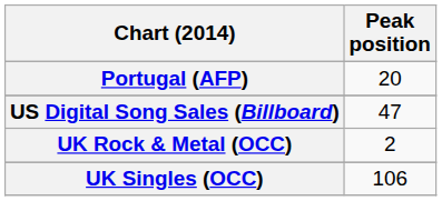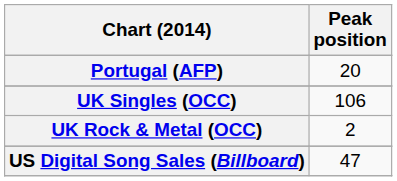rows swapped: UK Singles (OCC) <-> US Digital Song Sales (Billboard)
